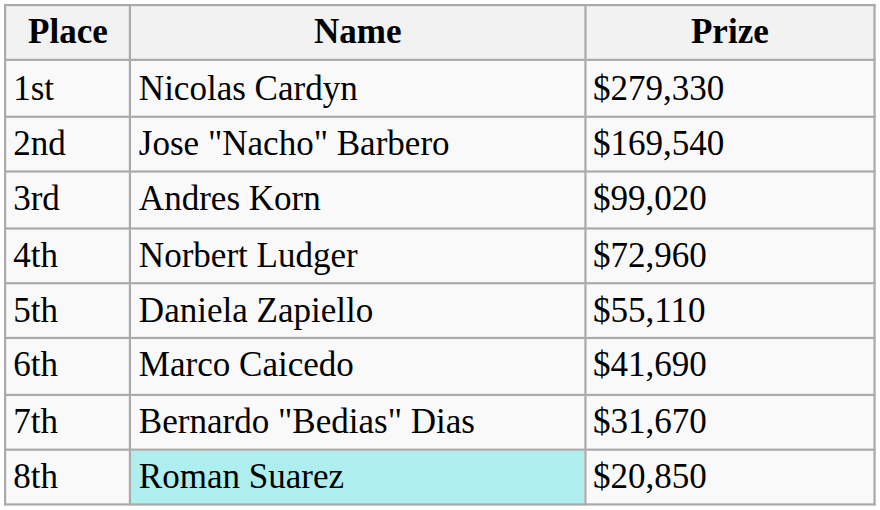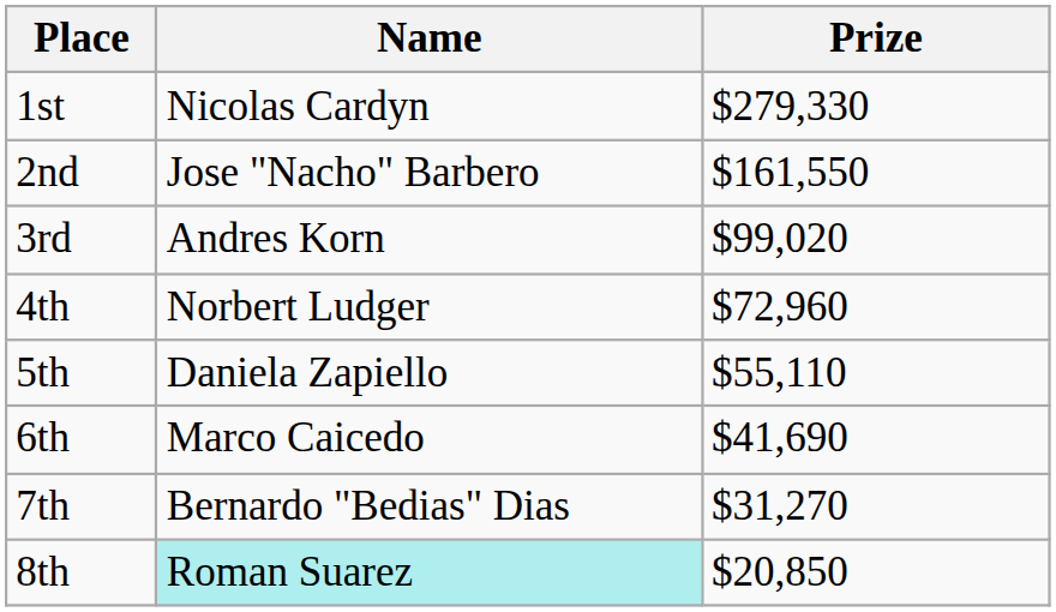2nd | Prize: $169,540 -> $161,550
7th | Prize: $31,670 -> $31,270
